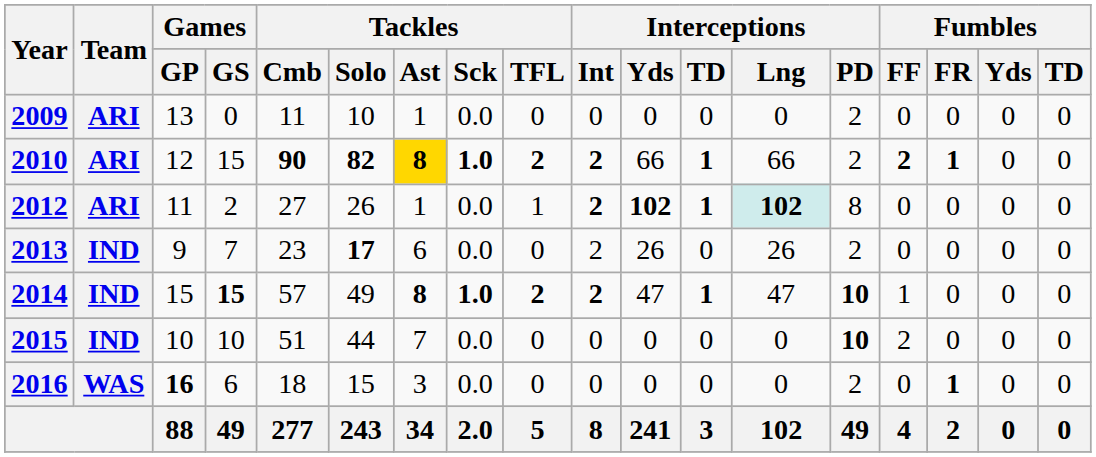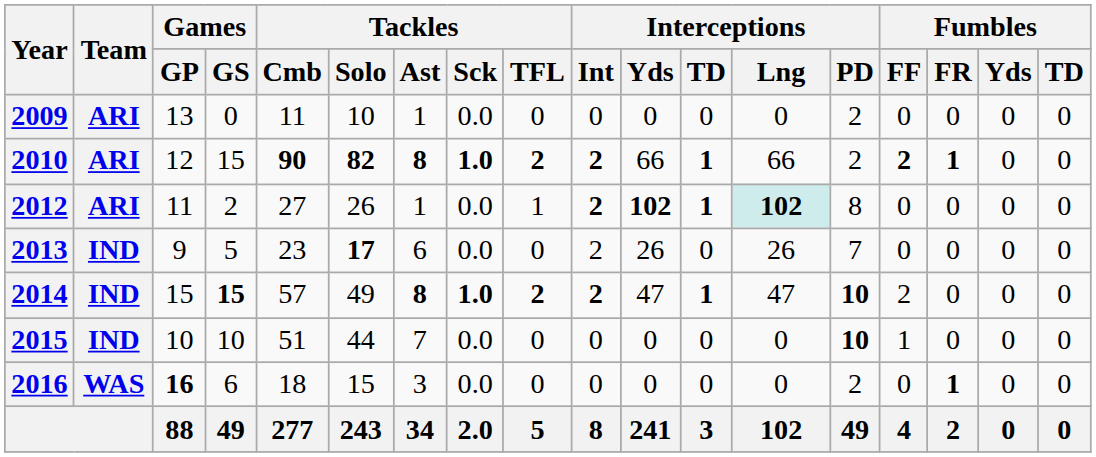2010 | Tackles / Ast: gold background -> no background
2013 | Games / GS: 7 -> 5
2013 | Interceptions / PD: 2 -> 7
2014 | Fumbles / FF: 1 -> 2
2015 | Fumbles / FF: 2 -> 1
